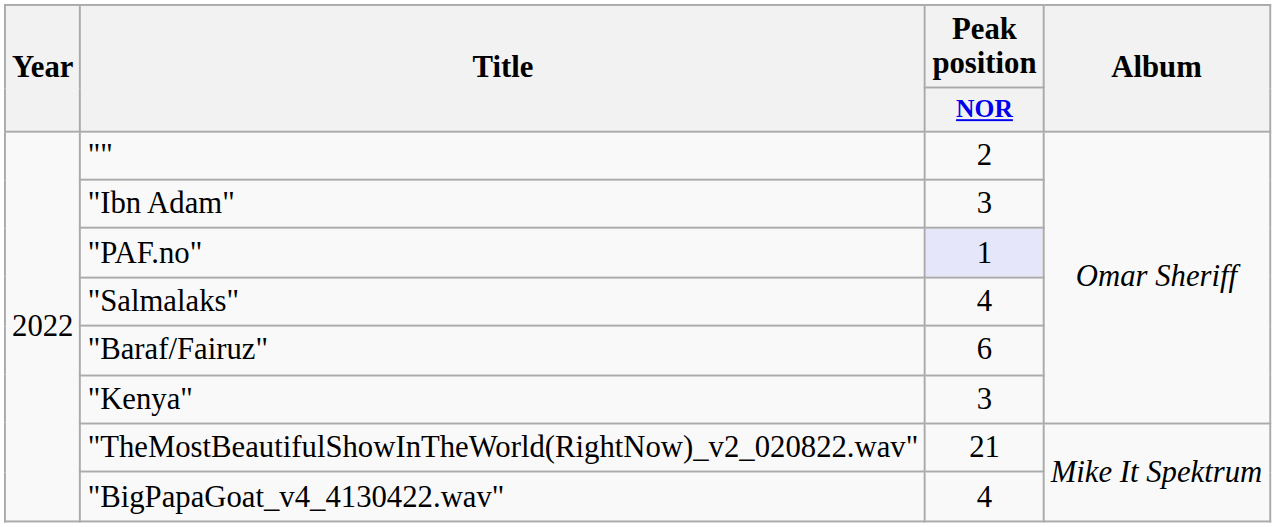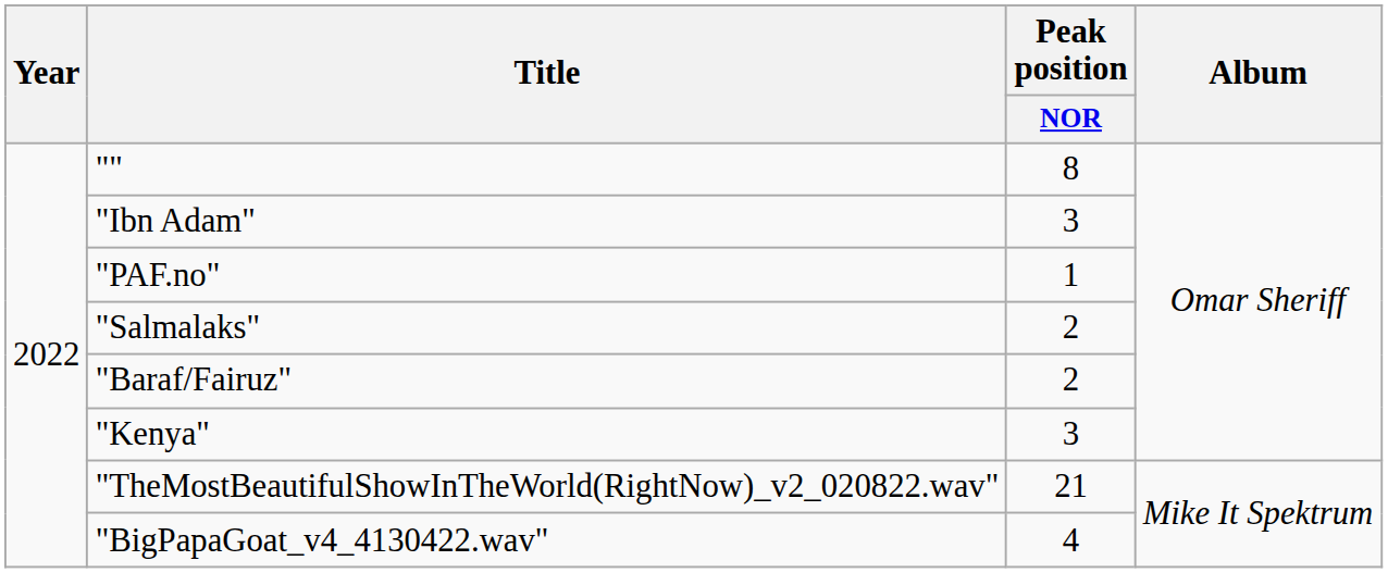"" | Peak position / NOR: 2 -> 8
"PAF.no" | Peak position / NOR: lavender background -> no background
"Salmalaks" | Peak position / NOR: 4 -> 2
"Baraf/Fairuz" | Peak position / NOR: 6 -> 2
